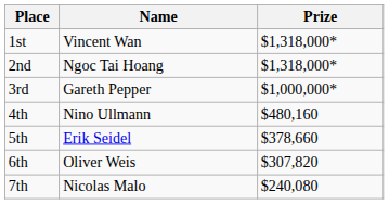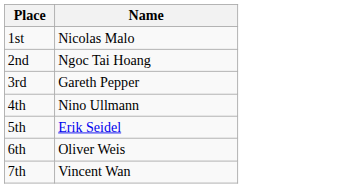- column: Prize | $1,318,000* | $1,318,000* | $1,000,000* | $480,160 | $378,660 | $307,820 | $240,080
1st | Name: Vincent Wan -> Nicolas Malo
7th | Name: Nicolas Malo -> Vincent Wan
